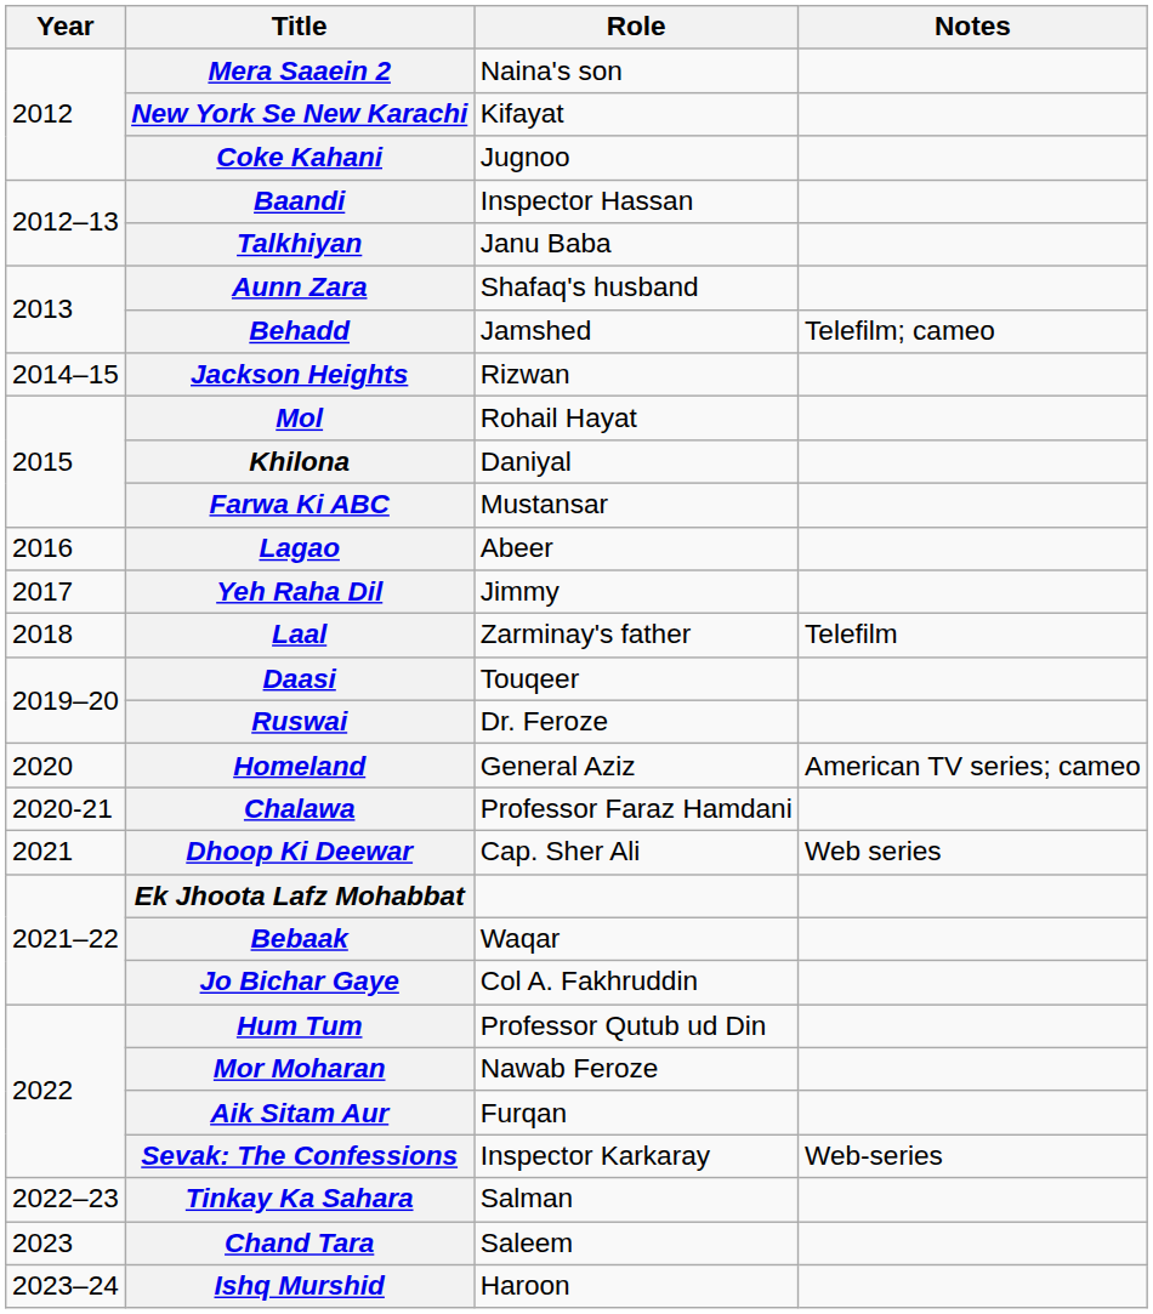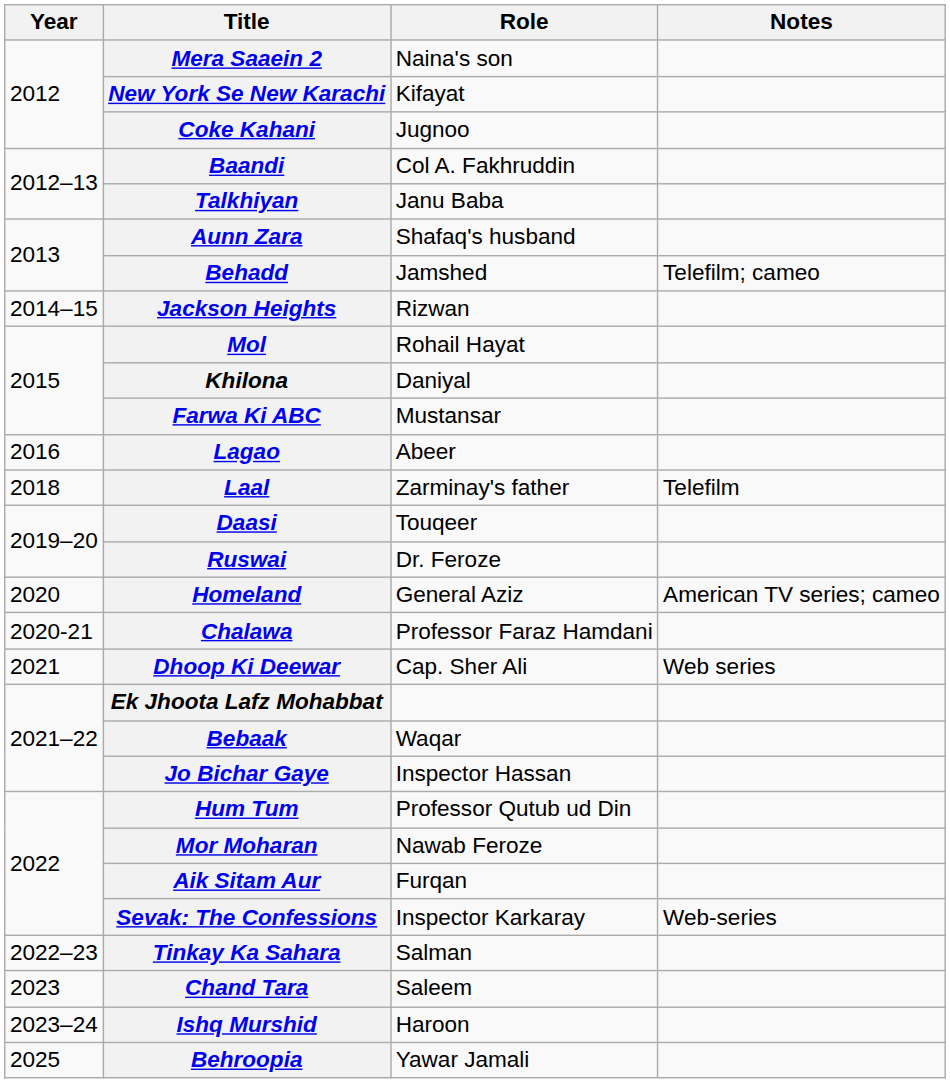Baandi | Role: Inspector Hassan -> Col A. Fakhruddin
- row: 2017 | Yeh Raha Dil | Jimmy
Jo Bichar Gaye | Role: Col A. Fakhruddin -> Inspector Hassan
+ row: 2025 | Behroopia | Yawar Jamali
